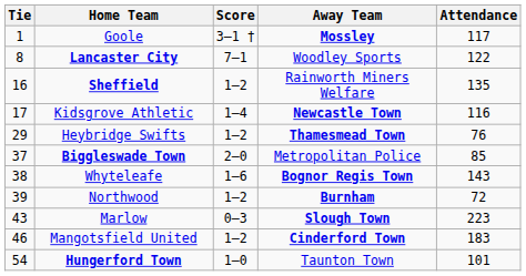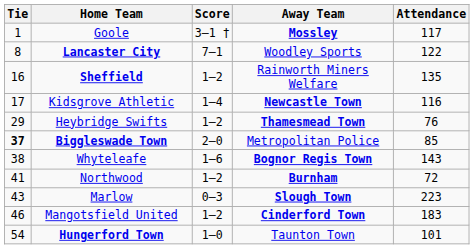Biggleswade Town | Tie: normal -> bold
Northwood | Tie: 39 -> 41
